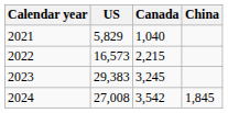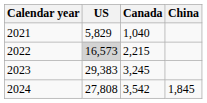2022 | US: no background -> lightgrey background
2024 | US: 27,008 -> 27,808
